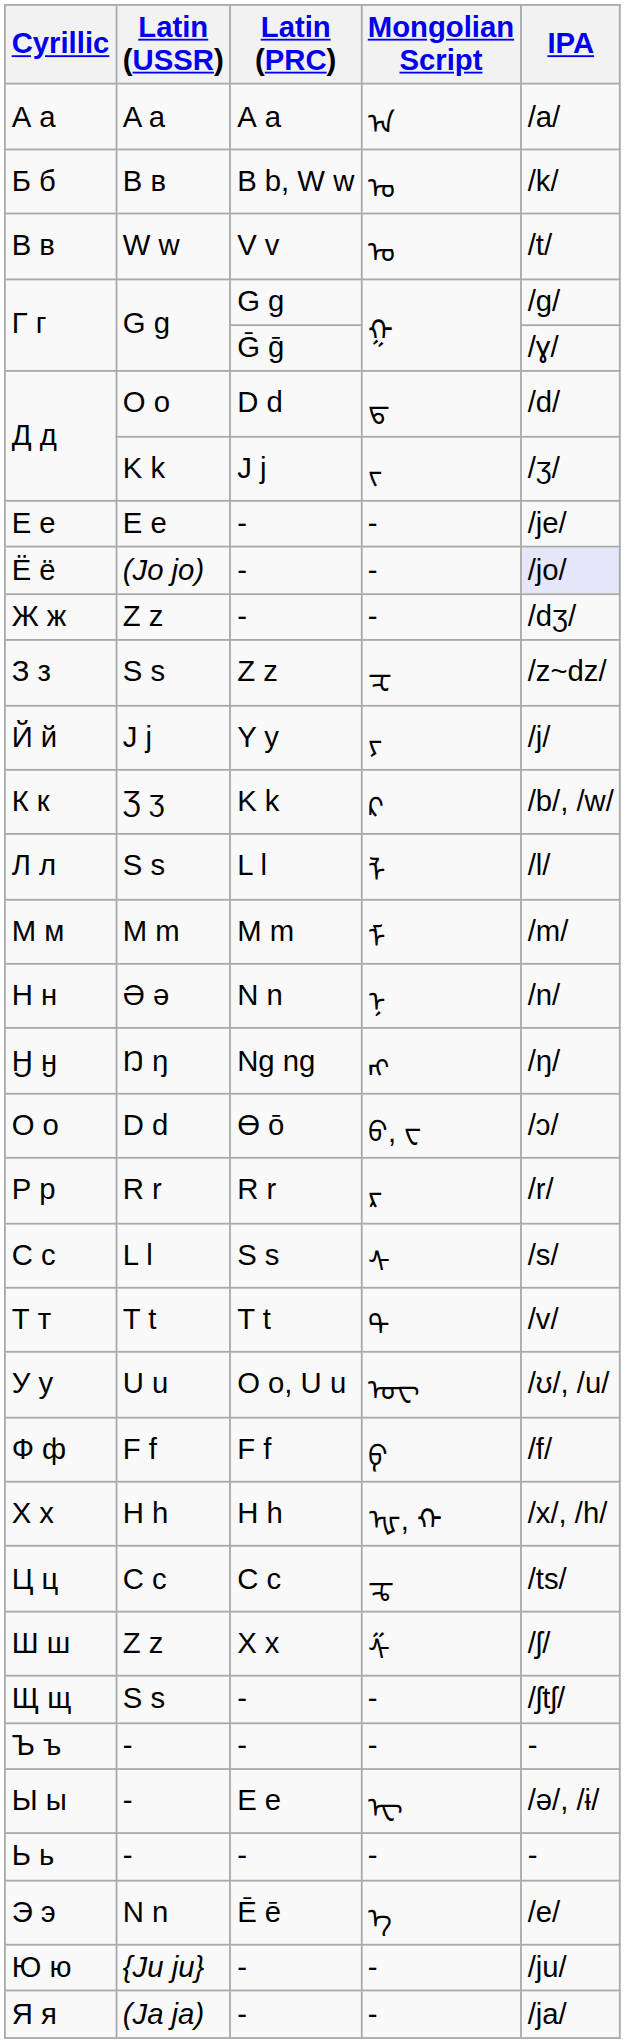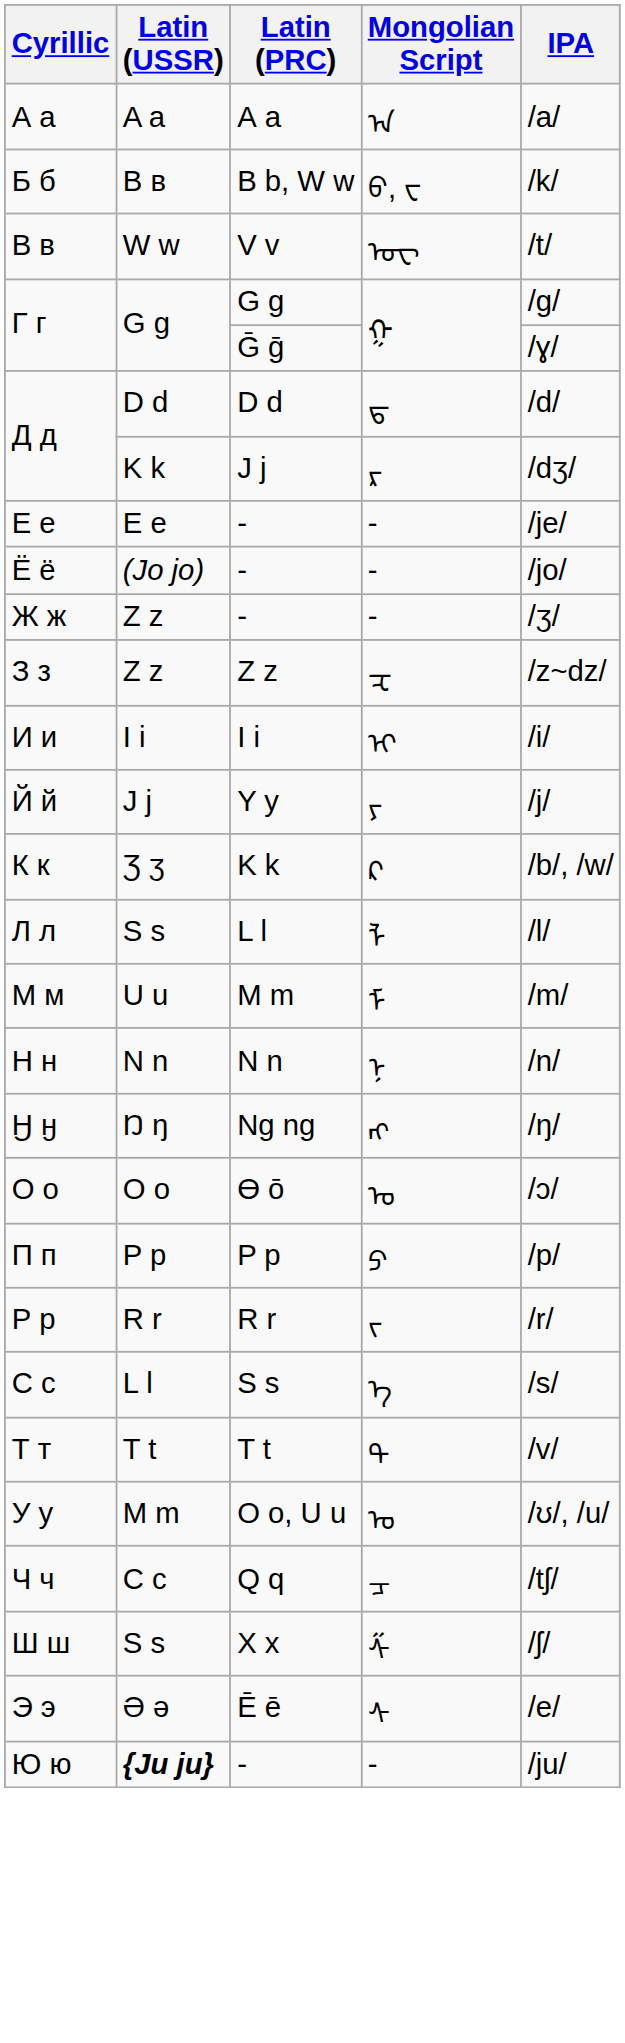Б б | Mongolian Script: ᠤ -> ᠪ, ᠸ
В в | Mongolian Script: ᠣ -> ᠣᠸ
Д д / D d | Latin (USSR): O o -> D d
Д д / J j | Mongolian Script: ᠵ -> ᠷ
Д д / J j | IPA: /ʒ/ -> /dʒ/
Ё ё | IPA: lavender background -> no background
Ж ж | IPA: /dʒ/ -> /ʒ/
З з | Latin (USSR): S s -> Z z
+ row: И и | I i | I i | ᠢ | /i/
М м | Latin (USSR): M m -> U u
Н н | Latin (USSR): Ə ə -> N n
О о | Latin (USSR): D d -> O o
О о | Mongolian Script: ᠪ, ᠸ -> ᠤ
+ row: П п | P p | P p | ᠫ | /p/
Р р | Mongolian Script: ᠷ -> ᠵ
С с | Mongolian Script: ᠰ -> ᠡ
У у | Latin (USSR): U u -> M m
У у | Mongolian Script: ᠣᠸ -> ᠣ
- row: Ф ф | F f | F f | ᠹ | /f/
- row: Х х | H h | H h | ᠾ, ᠬ | /x/, /h/
- row: Ц ц | C c | C c | ᠼ | /ts/
+ row: Ч ч | C c | Q q | ᠴ | /tʃ/
Ш ш | Latin (USSR): Z z -> S s
- row: Щ щ | S s | - | - | /ʃtʃ/
- row: Ъ ъ | - | - | - | -
- row: Ы ы | - | E e | ᠧ | /ə/, /ɨ/
- row: Ь ь | - | - | - | -
Э э | Latin (USSR): N n -> Ə ə
Э э | Mongolian Script: ᠡ -> ᠰ
Ю ю | Latin (USSR): normal -> bold
- row: Я я | (Ja ja) | - | - | /ja/
